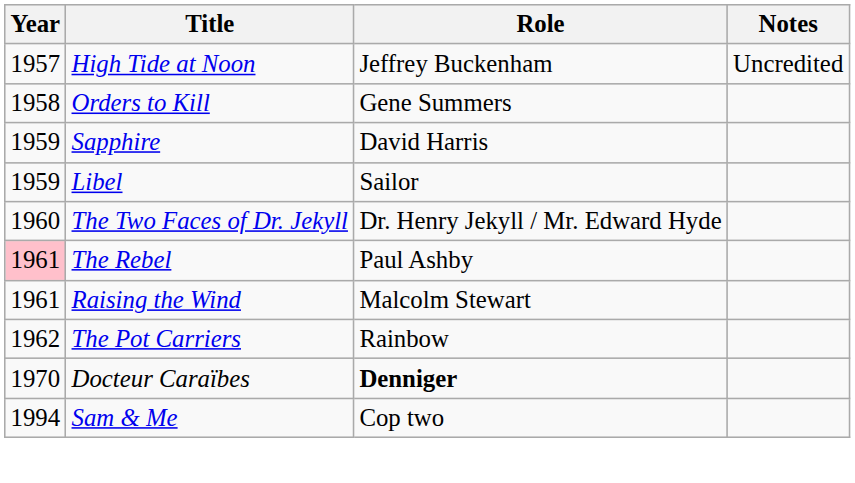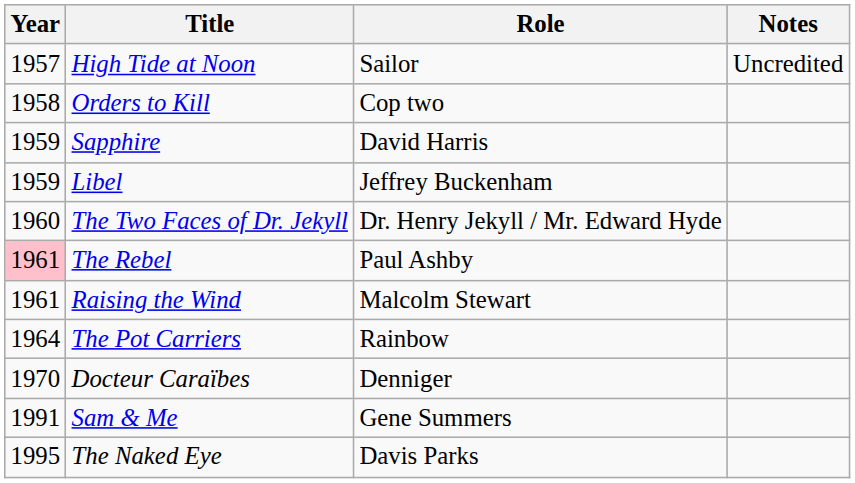High Tide at Noon | Role: Jeffrey Buckenham -> Sailor
Orders to Kill | Role: Gene Summers -> Cop two
Libel | Role: Sailor -> Jeffrey Buckenham
The Pot Carriers | Year: 1962 -> 1964
Docteur Caraïbes | Role: bold -> normal
Sam & Me | Year: 1994 -> 1991
Sam & Me | Role: Cop two -> Gene Summers
+ row: 1995 | The Naked Eye | Davis Parks
